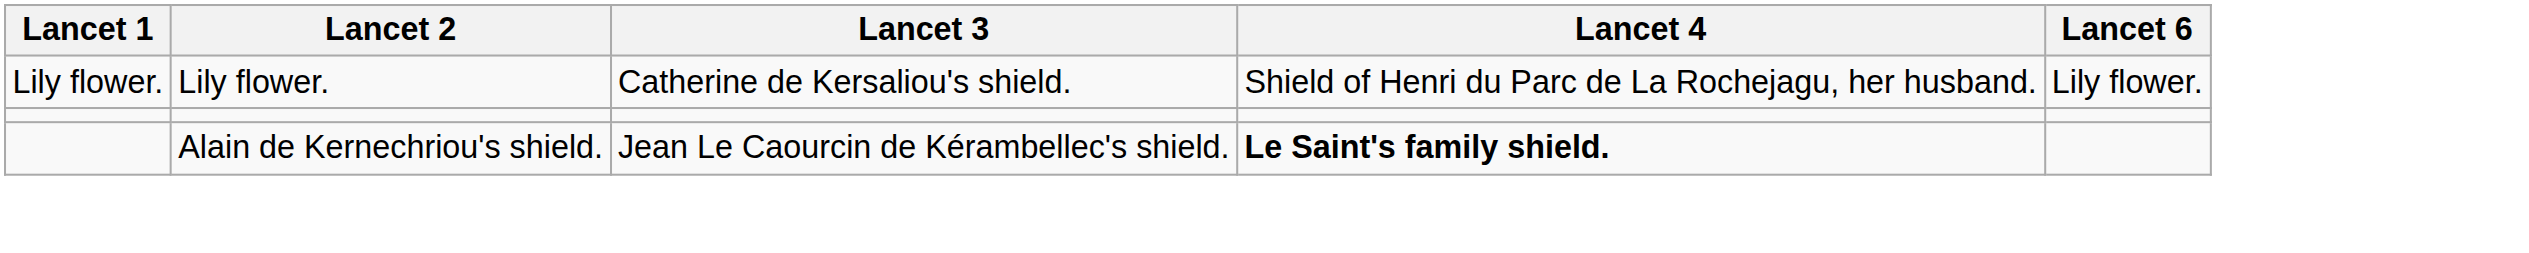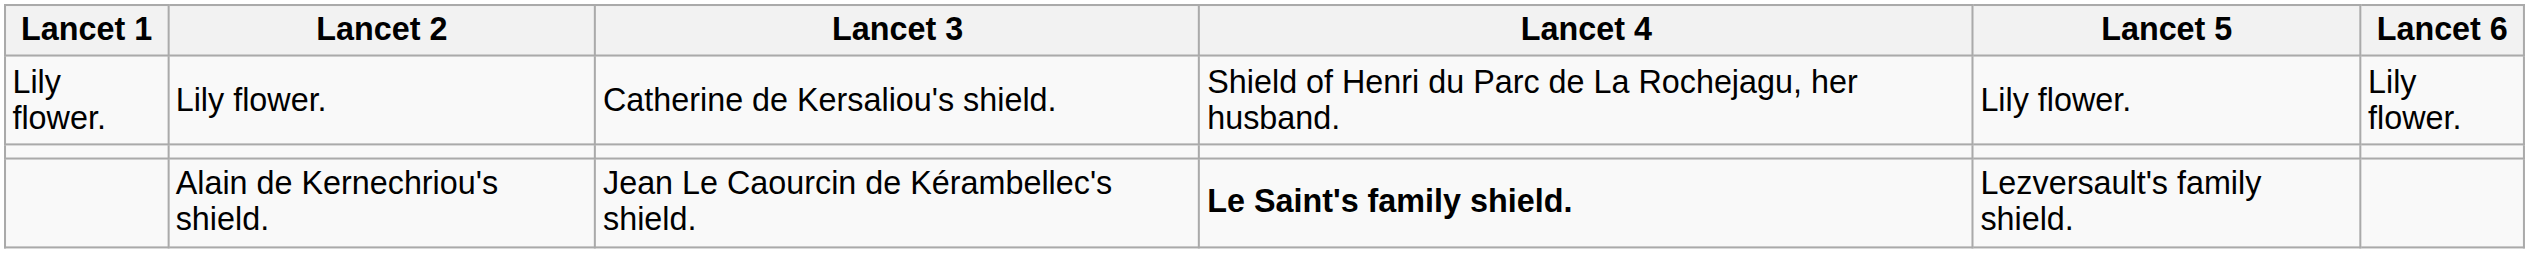+ column: Lancet 5 | Lily flower. | Lezversault's family shield.
